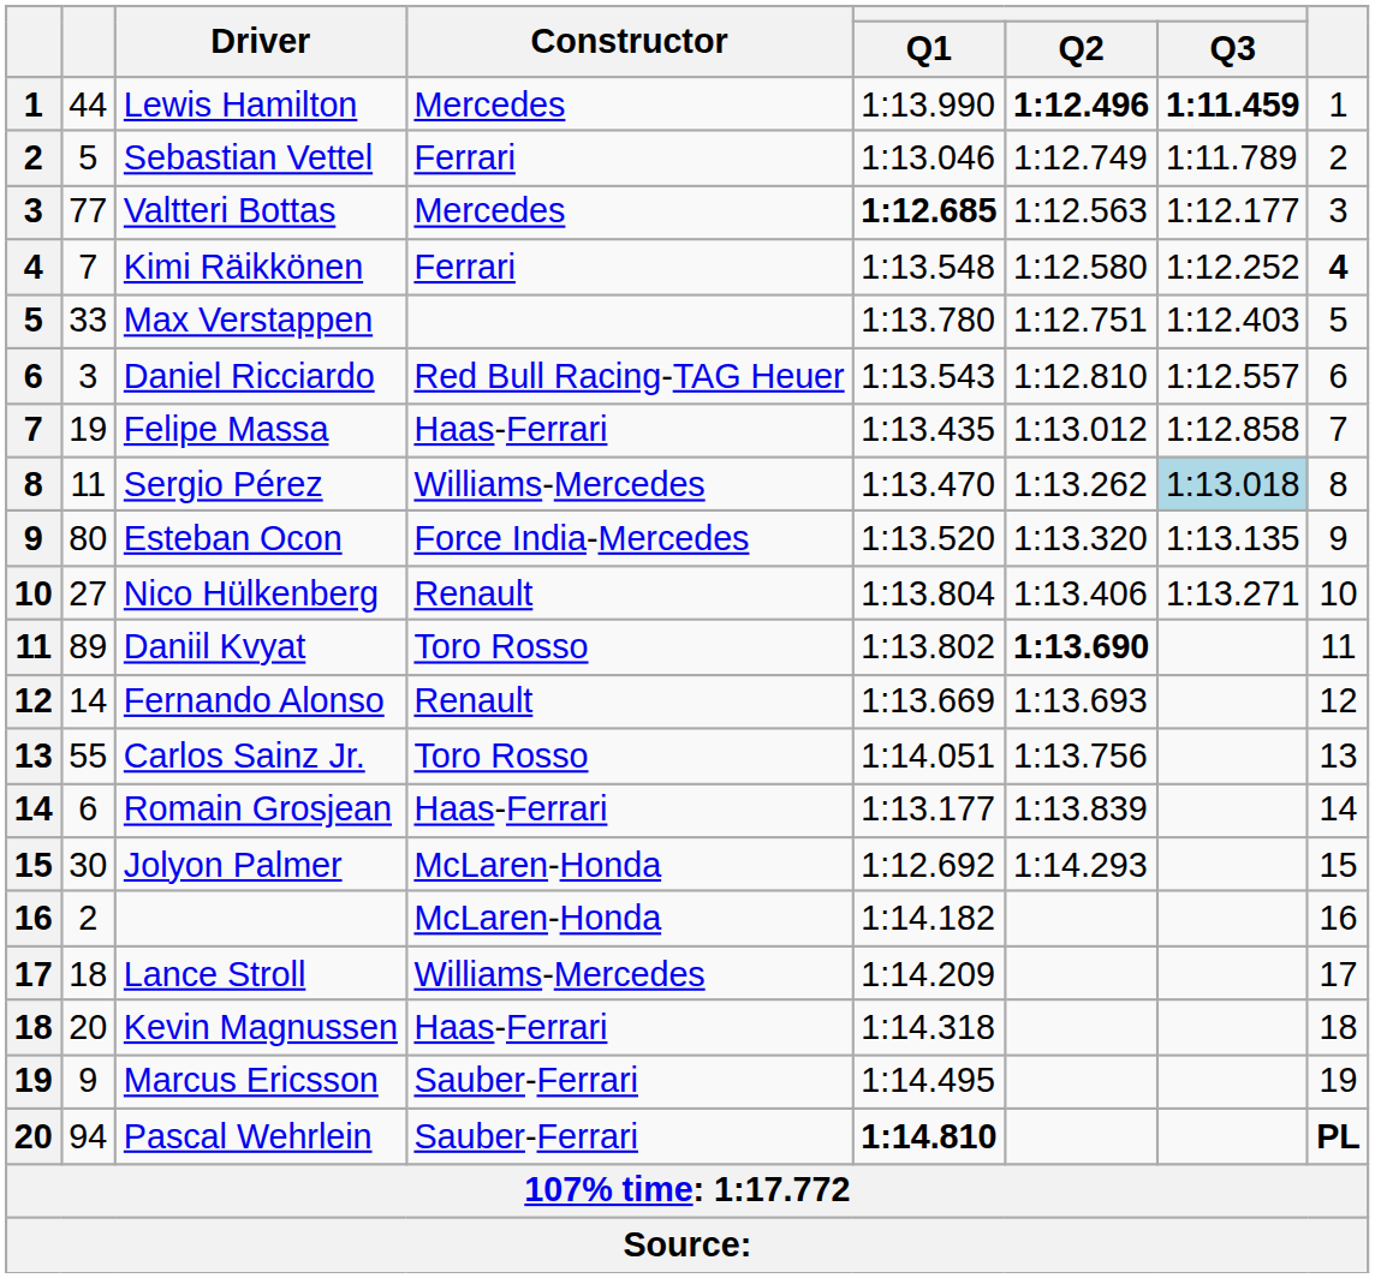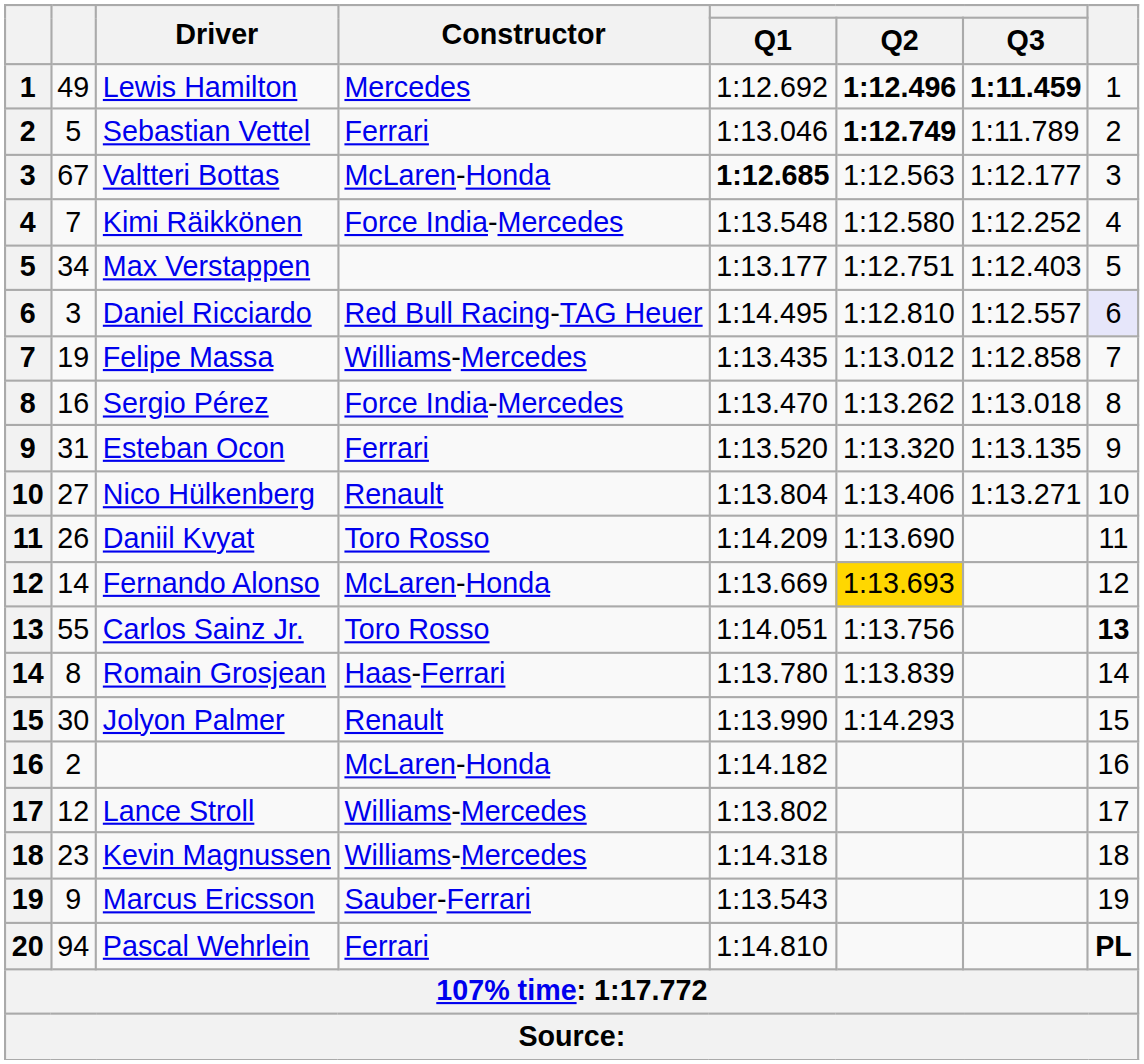Lewis Hamilton | column 2: 44 -> 49
Lewis Hamilton | Q1: 1:13.990 -> 1:12.692
Sebastian Vettel | Q2: normal -> bold
Valtteri Bottas | column 2: 77 -> 67
Valtteri Bottas | Constructor: Mercedes -> McLaren-Honda
Kimi Räikkönen | Constructor: Ferrari -> Force India-Mercedes
Kimi Räikkönen | column 8: bold -> normal
Max Verstappen | column 2: 33 -> 34
Max Verstappen | Q1: 1:13.780 -> 1:13.177
Daniel Ricciardo | Q1: 1:13.543 -> 1:14.495
Daniel Ricciardo | column 8: no background -> lavender background
Felipe Massa | Constructor: Haas-Ferrari -> Williams-Mercedes
Sergio Pérez | column 2: 11 -> 16
Sergio Pérez | Constructor: Williams-Mercedes -> Force India-Mercedes
Sergio Pérez | Q3: lightblue background -> no background
Esteban Ocon | column 2: 80 -> 31
Esteban Ocon | Constructor: Force India-Mercedes -> Ferrari
Daniil Kvyat | column 2: 89 -> 26
Daniil Kvyat | Q1: 1:13.802 -> 1:14.209
Daniil Kvyat | Q2: bold -> normal
Fernando Alonso | Constructor: Renault -> McLaren-Honda
Fernando Alonso | Q2: no background -> gold background
Carlos Sainz Jr. | column 8: normal -> bold
Romain Grosjean | column 2: 6 -> 8
Romain Grosjean | Q1: 1:13.177 -> 1:13.780
Jolyon Palmer | Constructor: McLaren-Honda -> Renault
Jolyon Palmer | Q1: 1:12.692 -> 1:13.990
Lance Stroll | column 2: 18 -> 12
Lance Stroll | Q1: 1:14.209 -> 1:13.802
Kevin Magnussen | column 2: 20 -> 23
Kevin Magnussen | Constructor: Haas-Ferrari -> Williams-Mercedes
Marcus Ericsson | Q1: 1:14.495 -> 1:13.543
Pascal Wehrlein | Constructor: Sauber-Ferrari -> Ferrari
Pascal Wehrlein | Q1: bold -> normal
